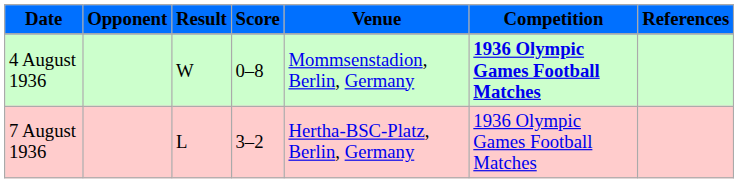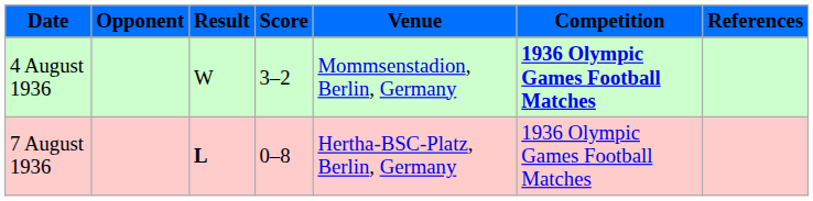4 August 1936 | Score: 0–8 -> 3–2
7 August 1936 | Result: normal -> bold
7 August 1936 | Score: 3–2 -> 0–8
